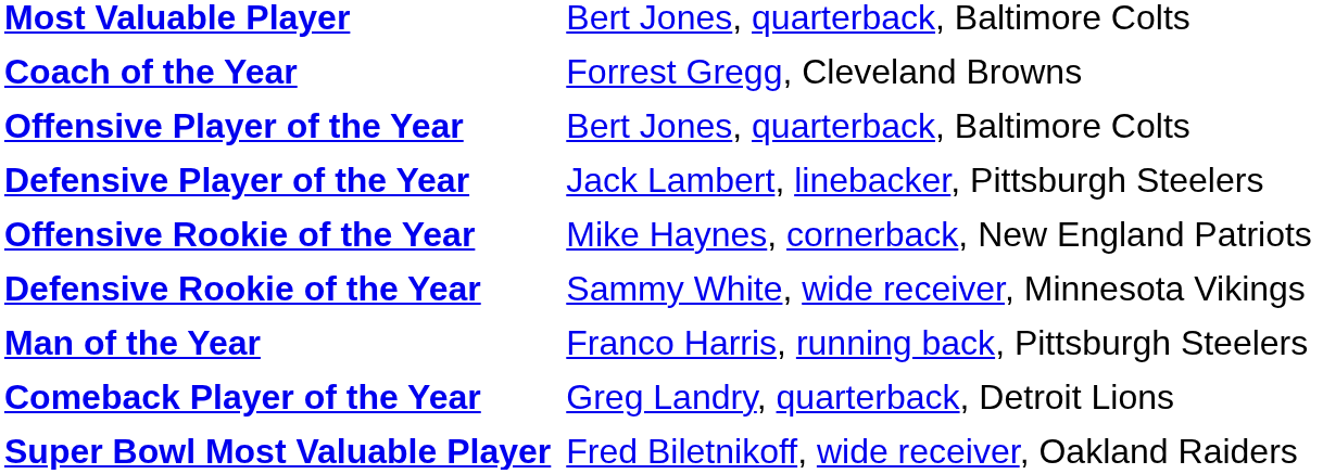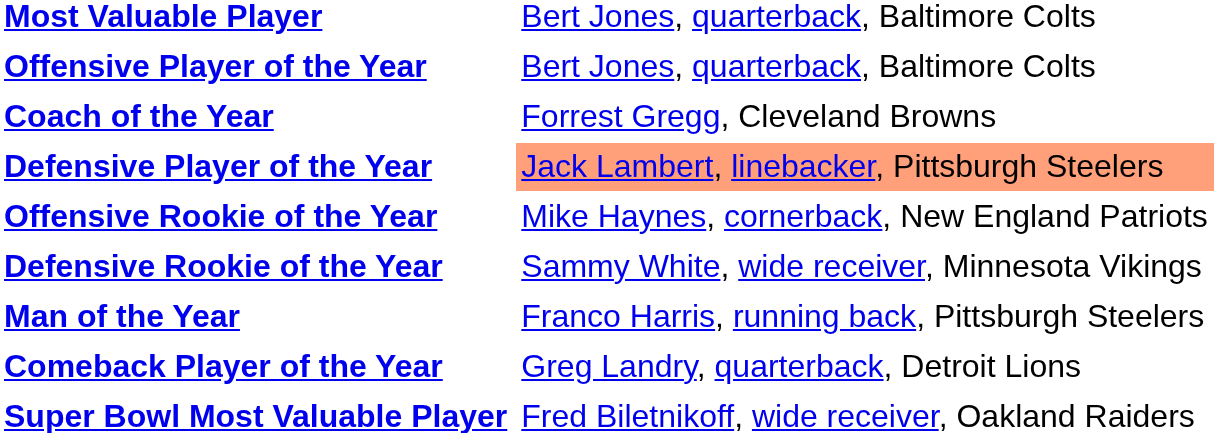rows swapped: Coach of the Year <-> Offensive Player of the Year
Defensive Player of the Year | column 2: no background -> lightsalmon background
